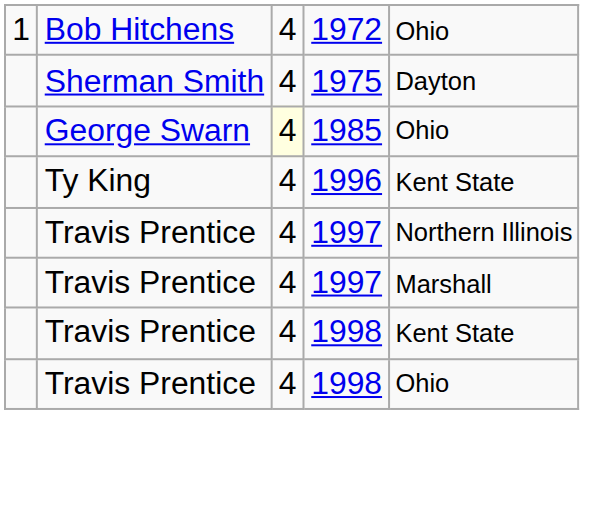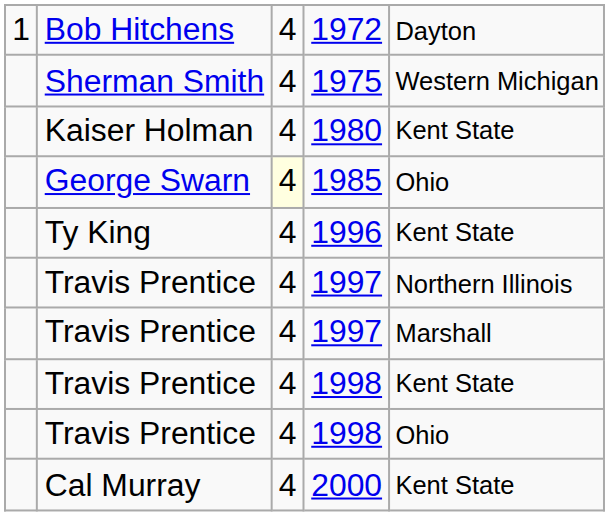1972 | column 5: Ohio -> Dayton
1975 | column 5: Dayton -> Western Michigan
+ row: Kaiser Holman | 4 | 1980 | Kent State
+ row: Cal Murray | 4 | 2000 | Kent State
